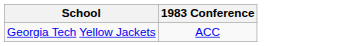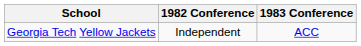+ column: 1982 Conference | Independent
